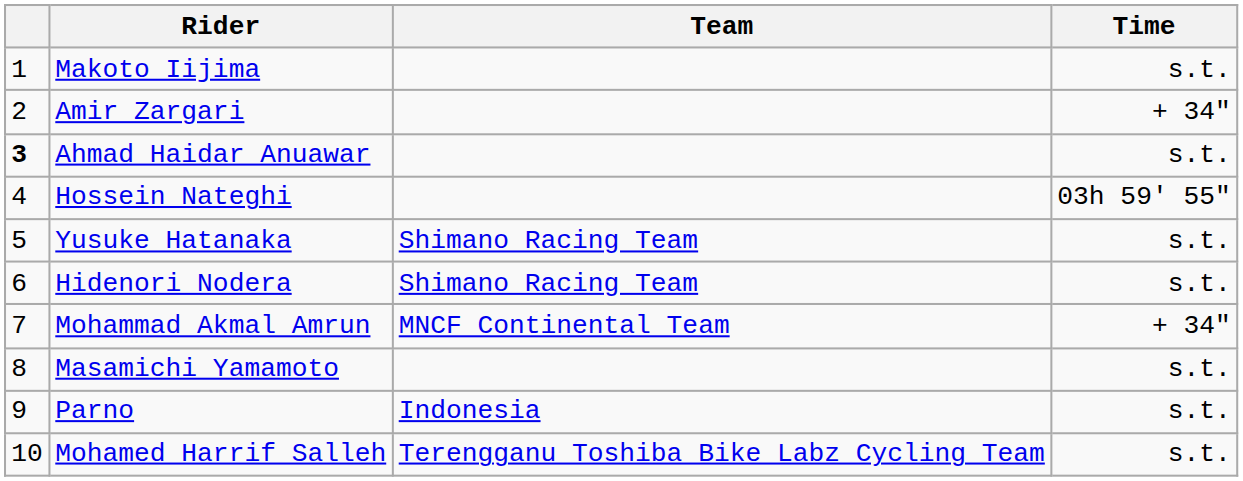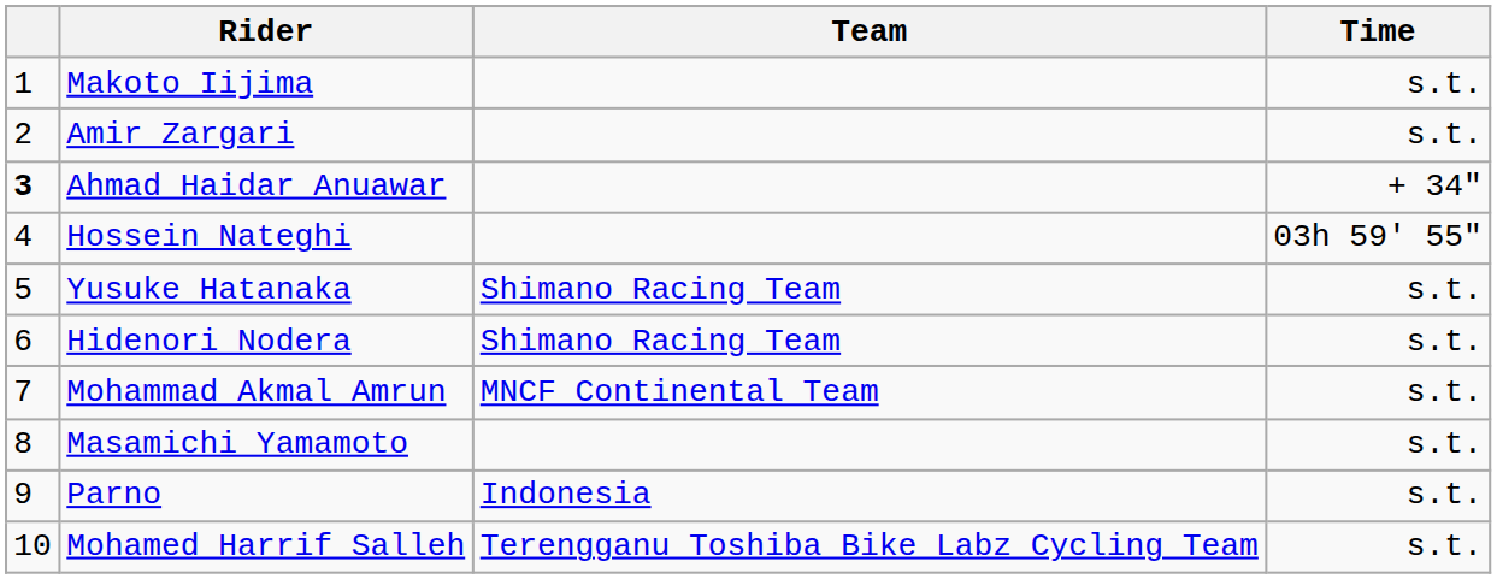Amir Zargari | Time: + 34" -> s.t.
Ahmad Haidar Anuawar | Time: s.t. -> + 34"
Mohammad Akmal Amrun | Time: + 34" -> s.t.
